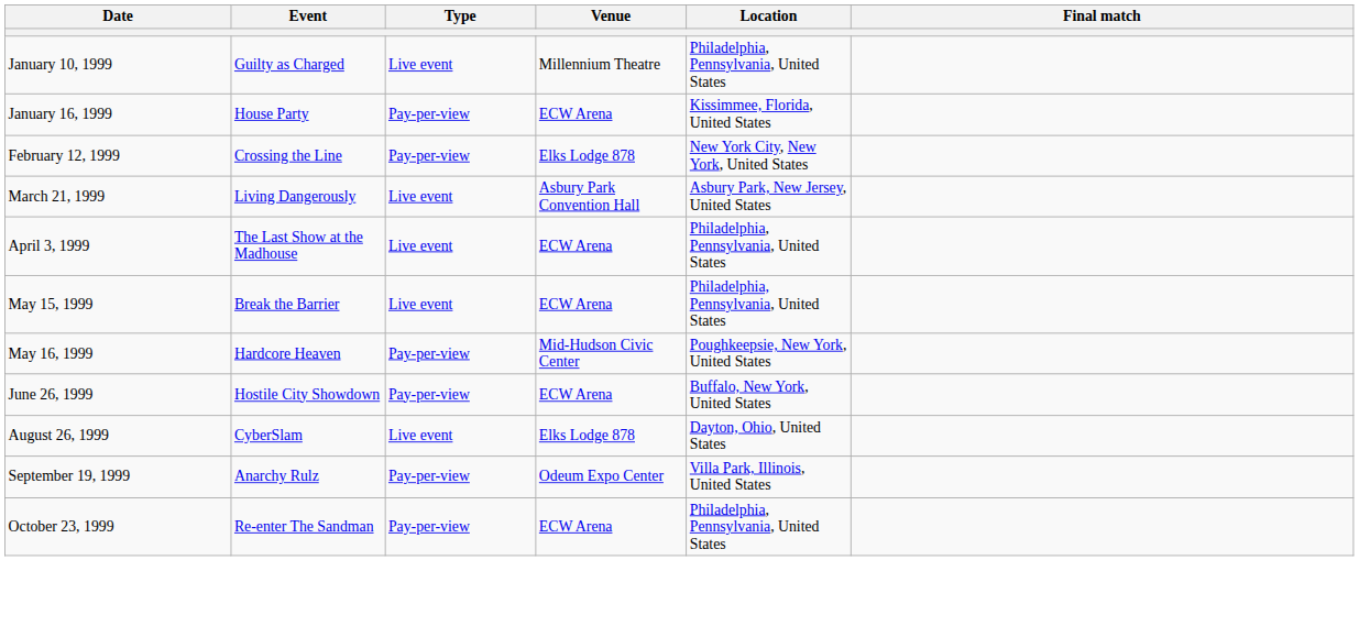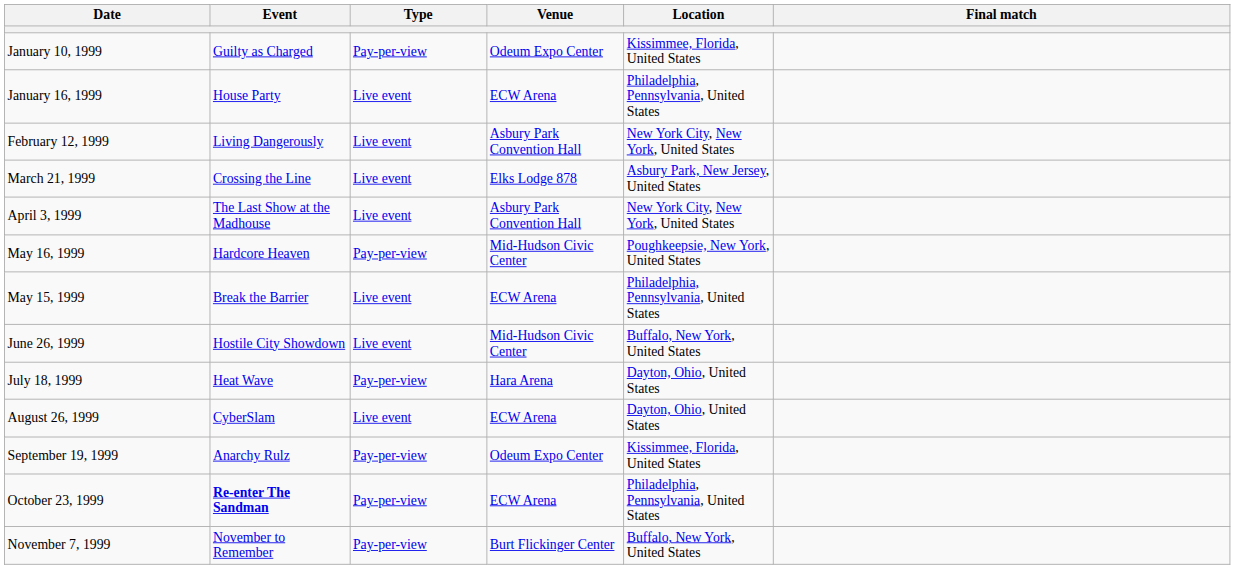January 10, 1999 | Type: Live event -> Pay-per-view
January 10, 1999 | Venue: Millennium Theatre -> Odeum Expo Center
January 10, 1999 | Location: Philadelphia, Pennsylvania, United States -> Kissimmee, Florida, United States
January 16, 1999 | Type: Pay-per-view -> Live event
January 16, 1999 | Location: Kissimmee, Florida, United States -> Philadelphia, Pennsylvania, United States
February 12, 1999 | Event: Crossing the Line -> Living Dangerously
February 12, 1999 | Type: Pay-per-view -> Live event
February 12, 1999 | Venue: Elks Lodge 878 -> Asbury Park Convention Hall
March 21, 1999 | Event: Living Dangerously -> Crossing the Line
March 21, 1999 | Venue: Asbury Park Convention Hall -> Elks Lodge 878
April 3, 1999 | Venue: ECW Arena -> Asbury Park Convention Hall
April 3, 1999 | Location: Philadelphia, Pennsylvania, United States -> New York City, New York, United States
rows swapped: May 15, 1999 <-> May 16, 1999
June 26, 1999 | Type: Pay-per-view -> Live event
June 26, 1999 | Venue: ECW Arena -> Mid-Hudson Civic Center
+ row: July 18, 1999 | Heat Wave | Pay-per-view | Hara Arena | Dayton, Ohio, United States
August 26, 1999 | Venue: Elks Lodge 878 -> ECW Arena
September 19, 1999 | Location: Villa Park, Illinois, United States -> Kissimmee, Florida, United States
October 23, 1999 | Event: normal -> bold
+ row: November 7, 1999 | November to Remember | Pay-per-view | Burt Flickinger Center | Buffalo, New York, United States
